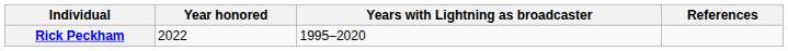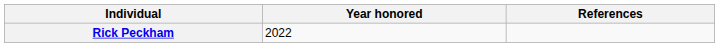- column: Years with Lightning as broadcaster | 1995–2020
